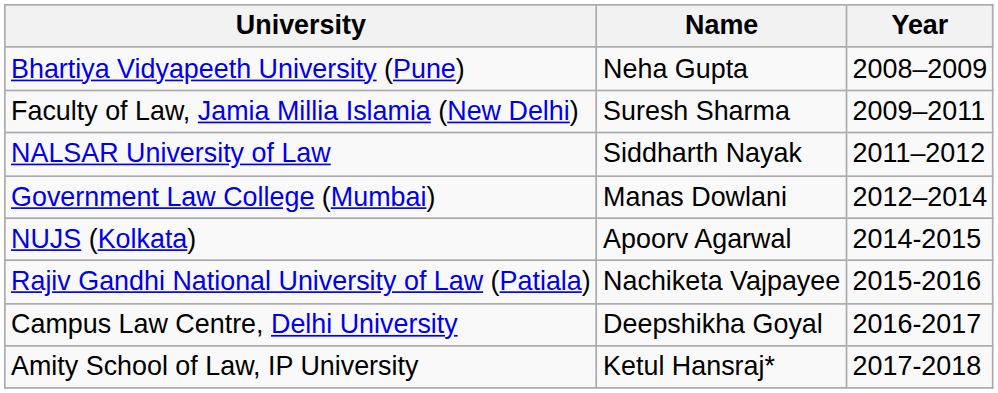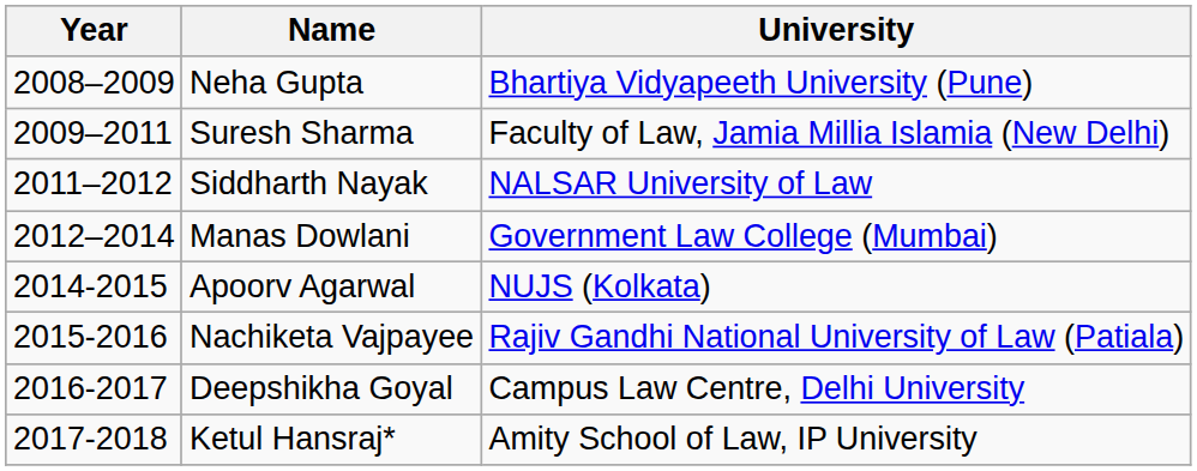columns swapped: Year <-> University
